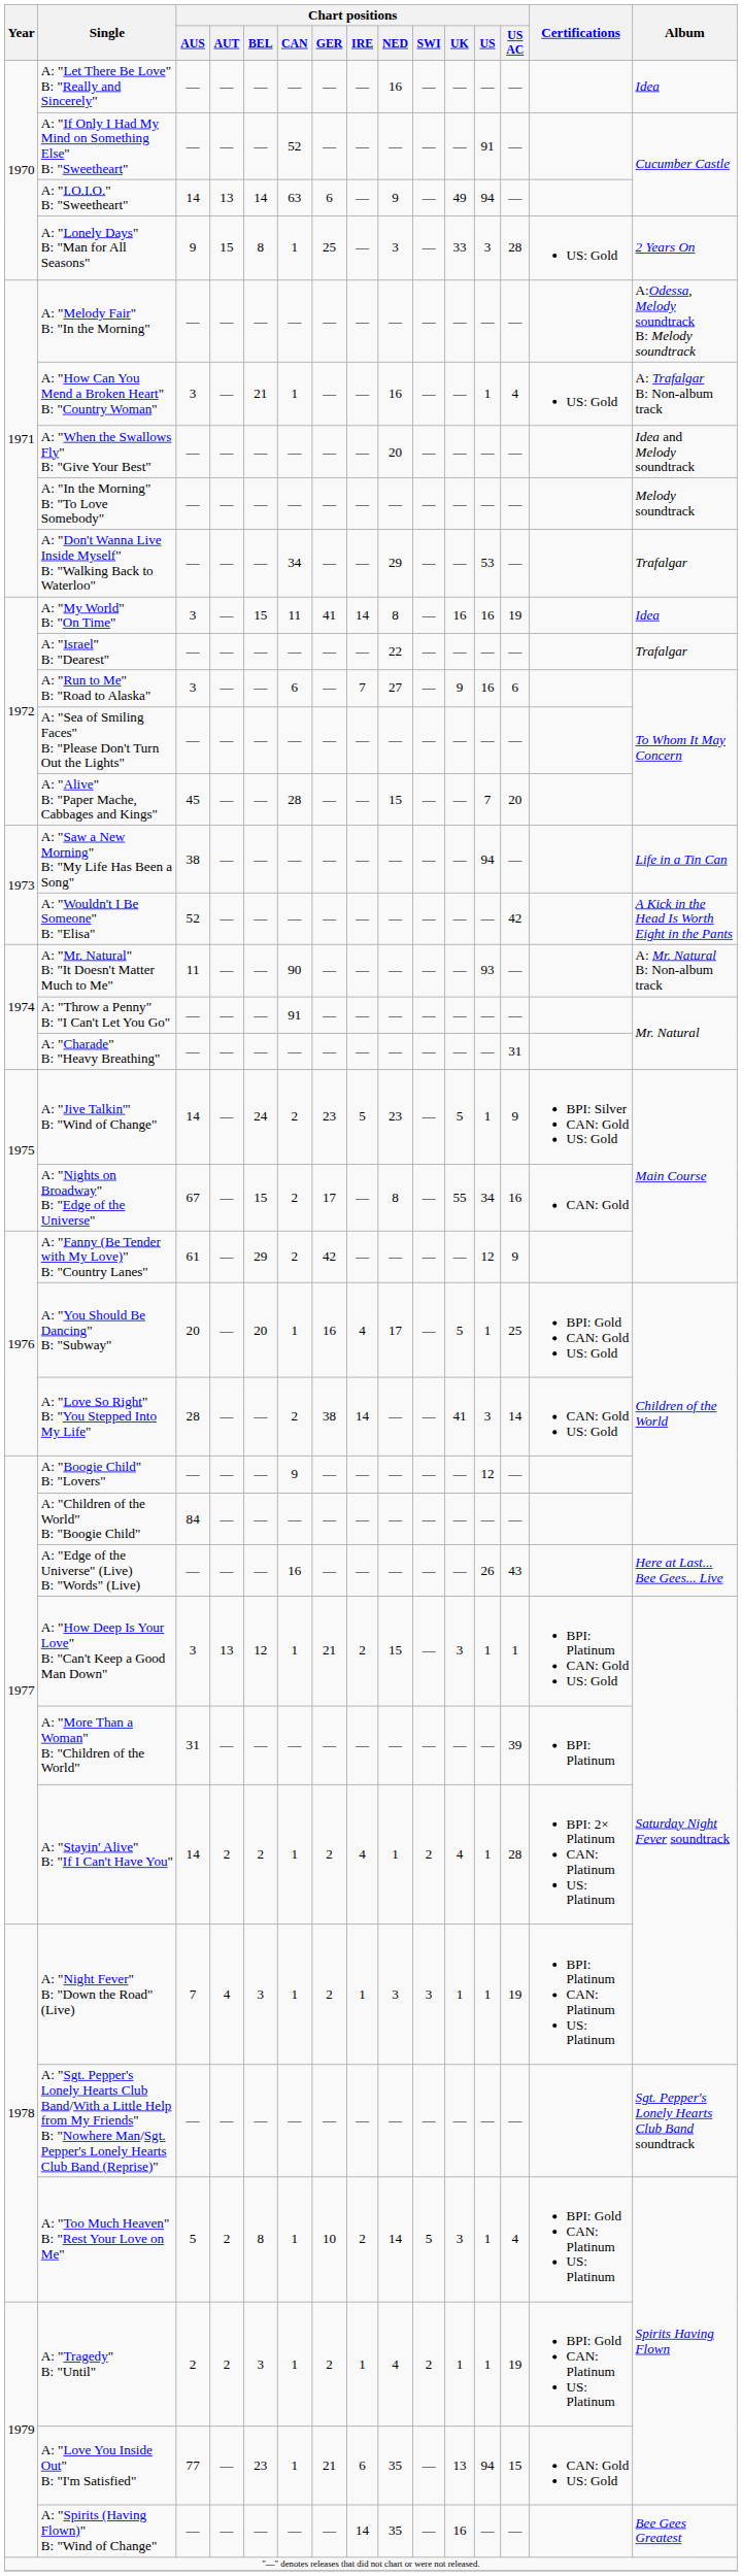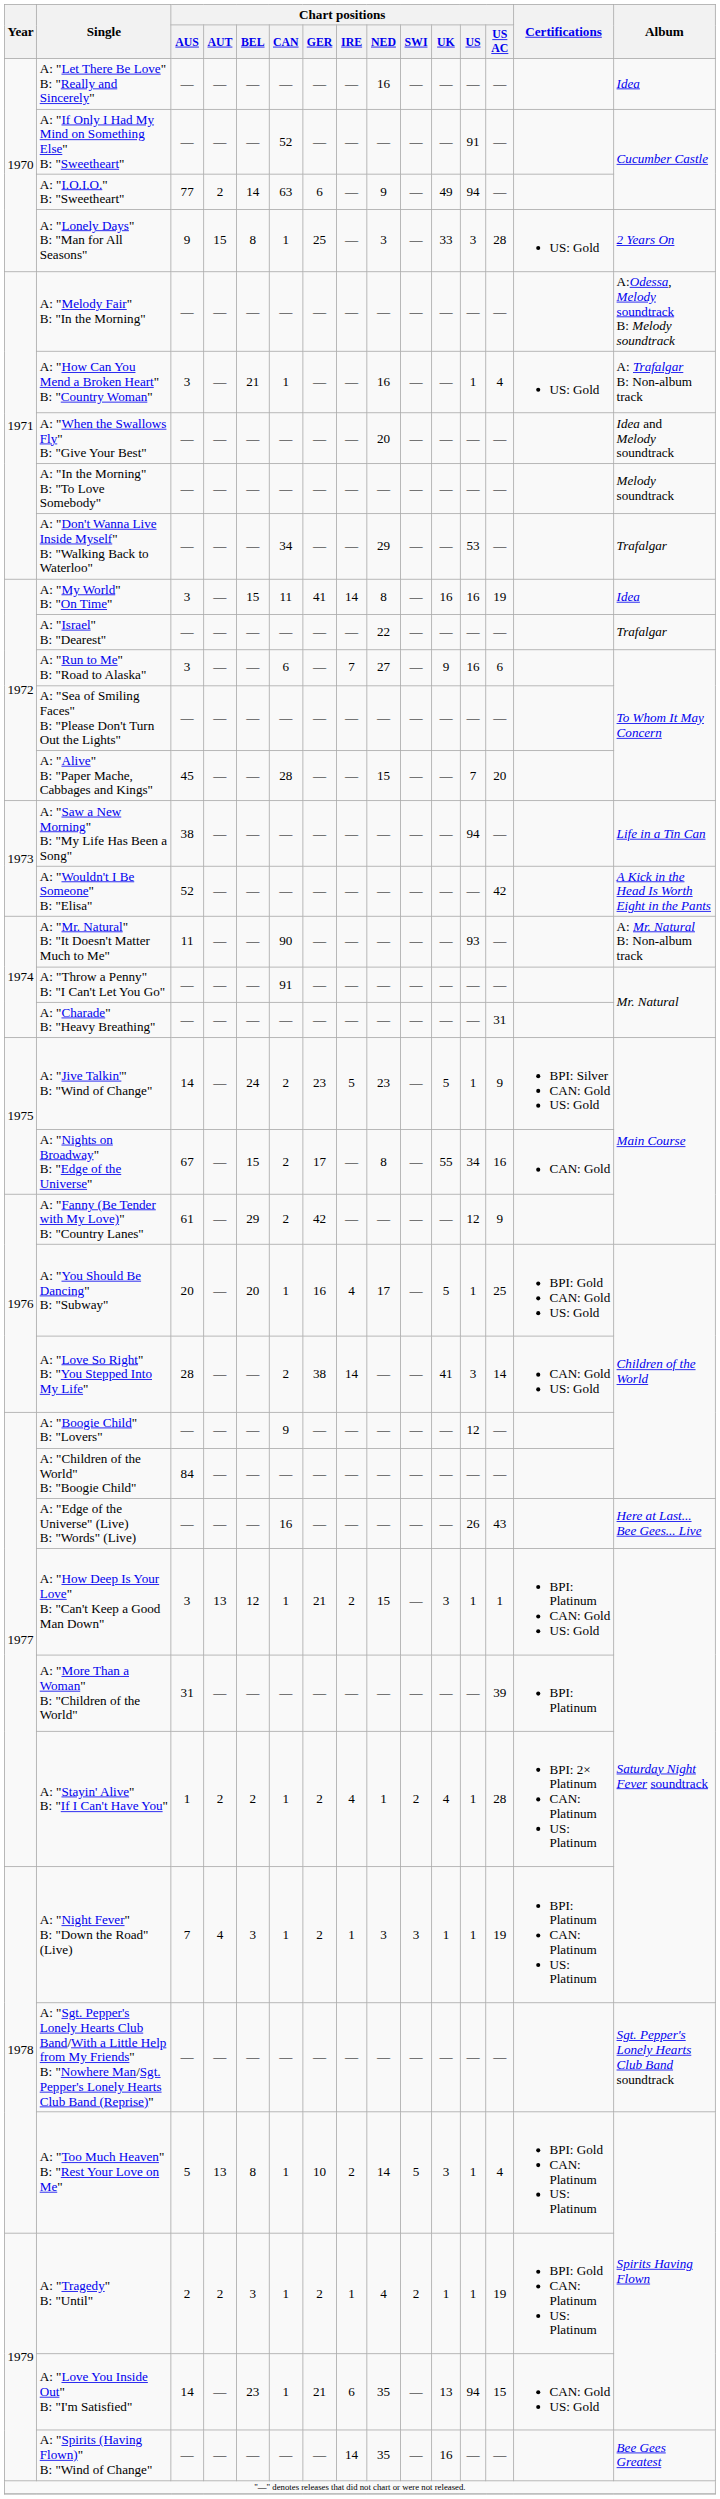A: "I.O.I.O." B: "Sweetheart" | Chart positions / AUS: 14 -> 77
A: "I.O.I.O." B: "Sweetheart" | Chart positions / AUT: 13 -> 2
A: "Stayin' Alive" B: "If I Can't Have You" | Chart positions / AUS: 14 -> 1
A: "Too Much Heaven" B: "Rest Your Love on Me" | Chart positions / AUT: 2 -> 13
A: "Love You Inside Out" B: "I'm Satisfied" | Chart positions / AUS: 77 -> 14
